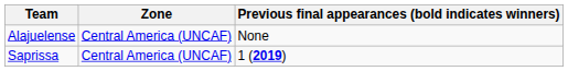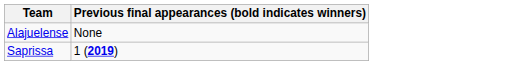- column: Zone | Central America (UNCAF) | Central America (UNCAF)
